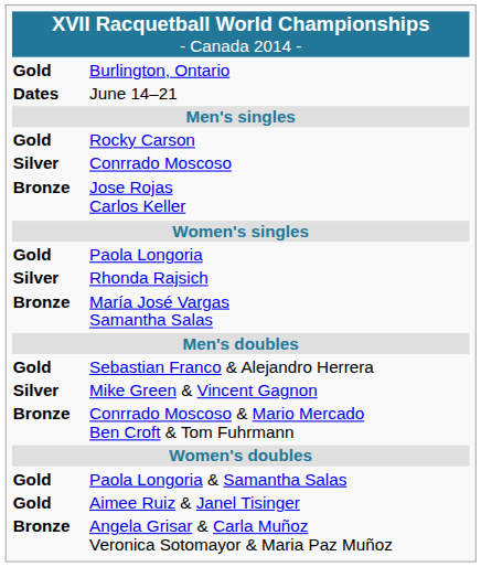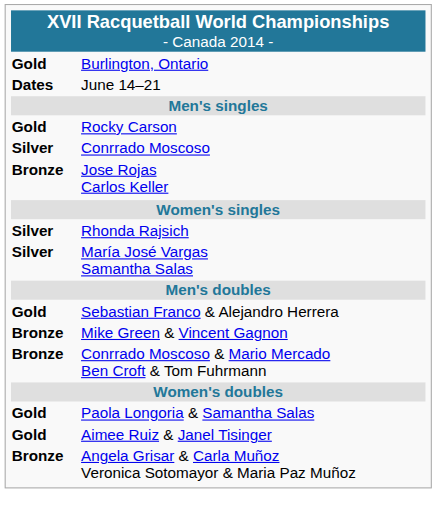- row: Gold | Paola Longoria
María José Vargas Samantha Salas | column 1: Bronze -> Silver
Mike Green & Vincent Gagnon | column 1: Silver -> Bronze
